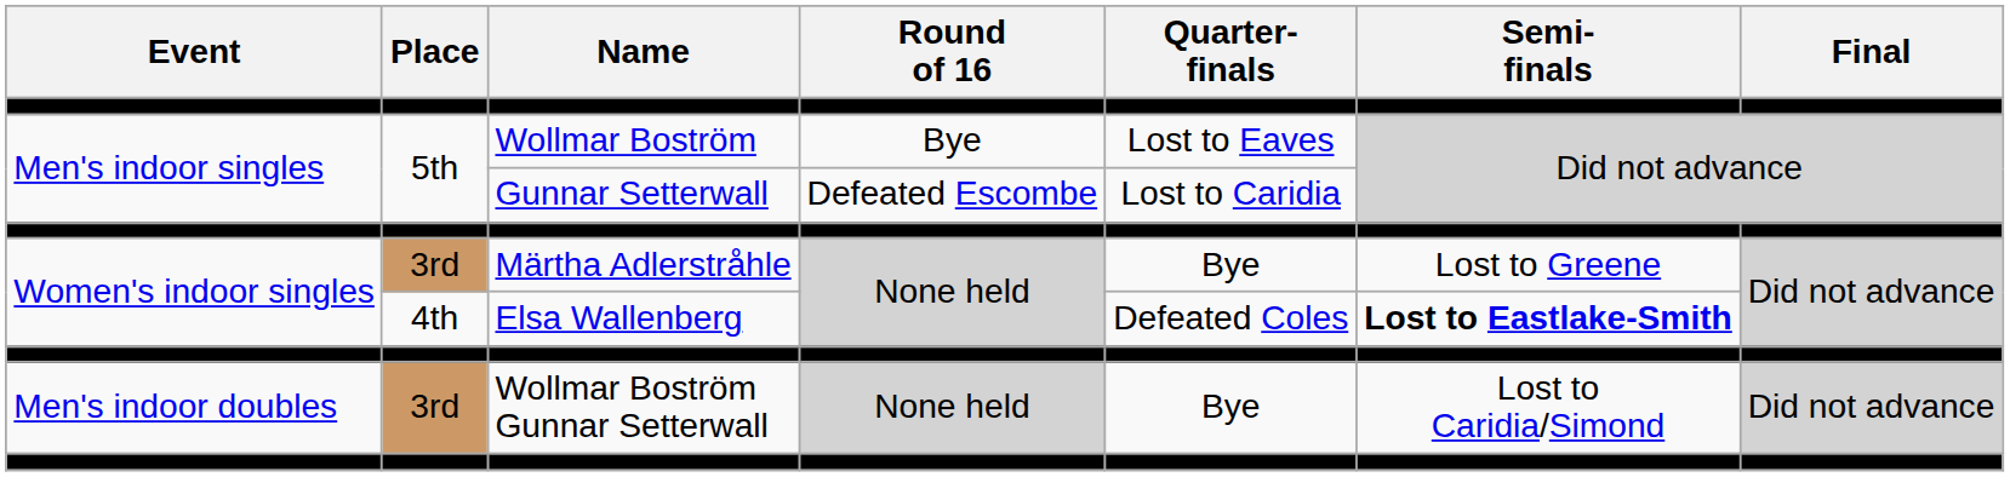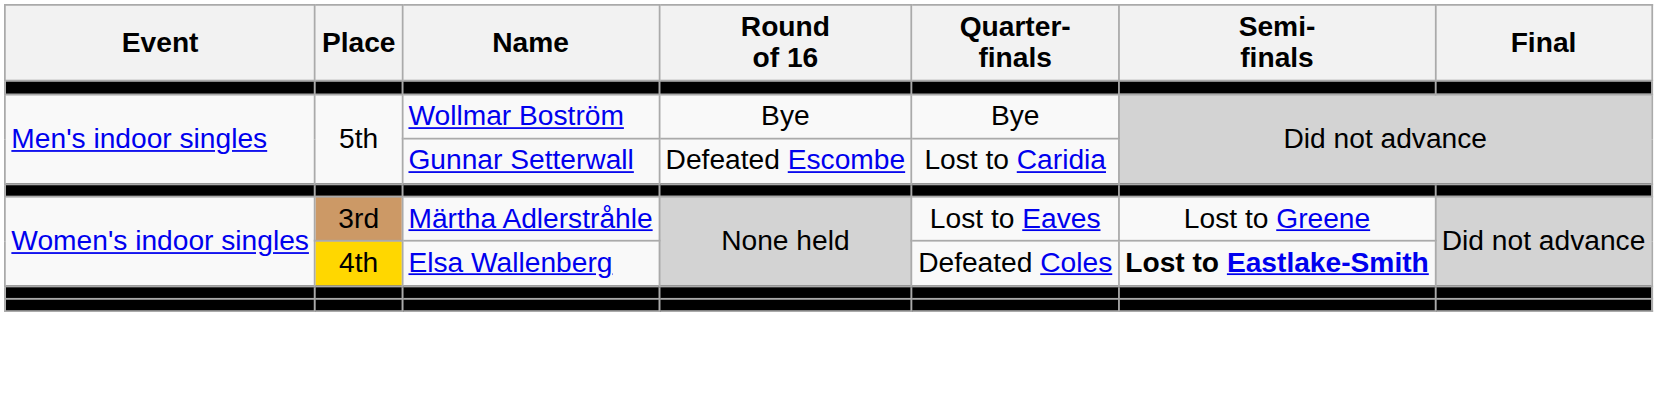Wollmar Boström | Quarter- finals: Lost to Eaves -> Bye
Märtha Adlerstråhle | Quarter- finals: Bye -> Lost to Eaves
Elsa Wallenberg | Place: no background -> gold background
- row: Men's indoor doubles | 3rd | Wollmar Boström Gunnar Setterwall | None held | Bye | Lost to Caridia/Simond | Did not advance
